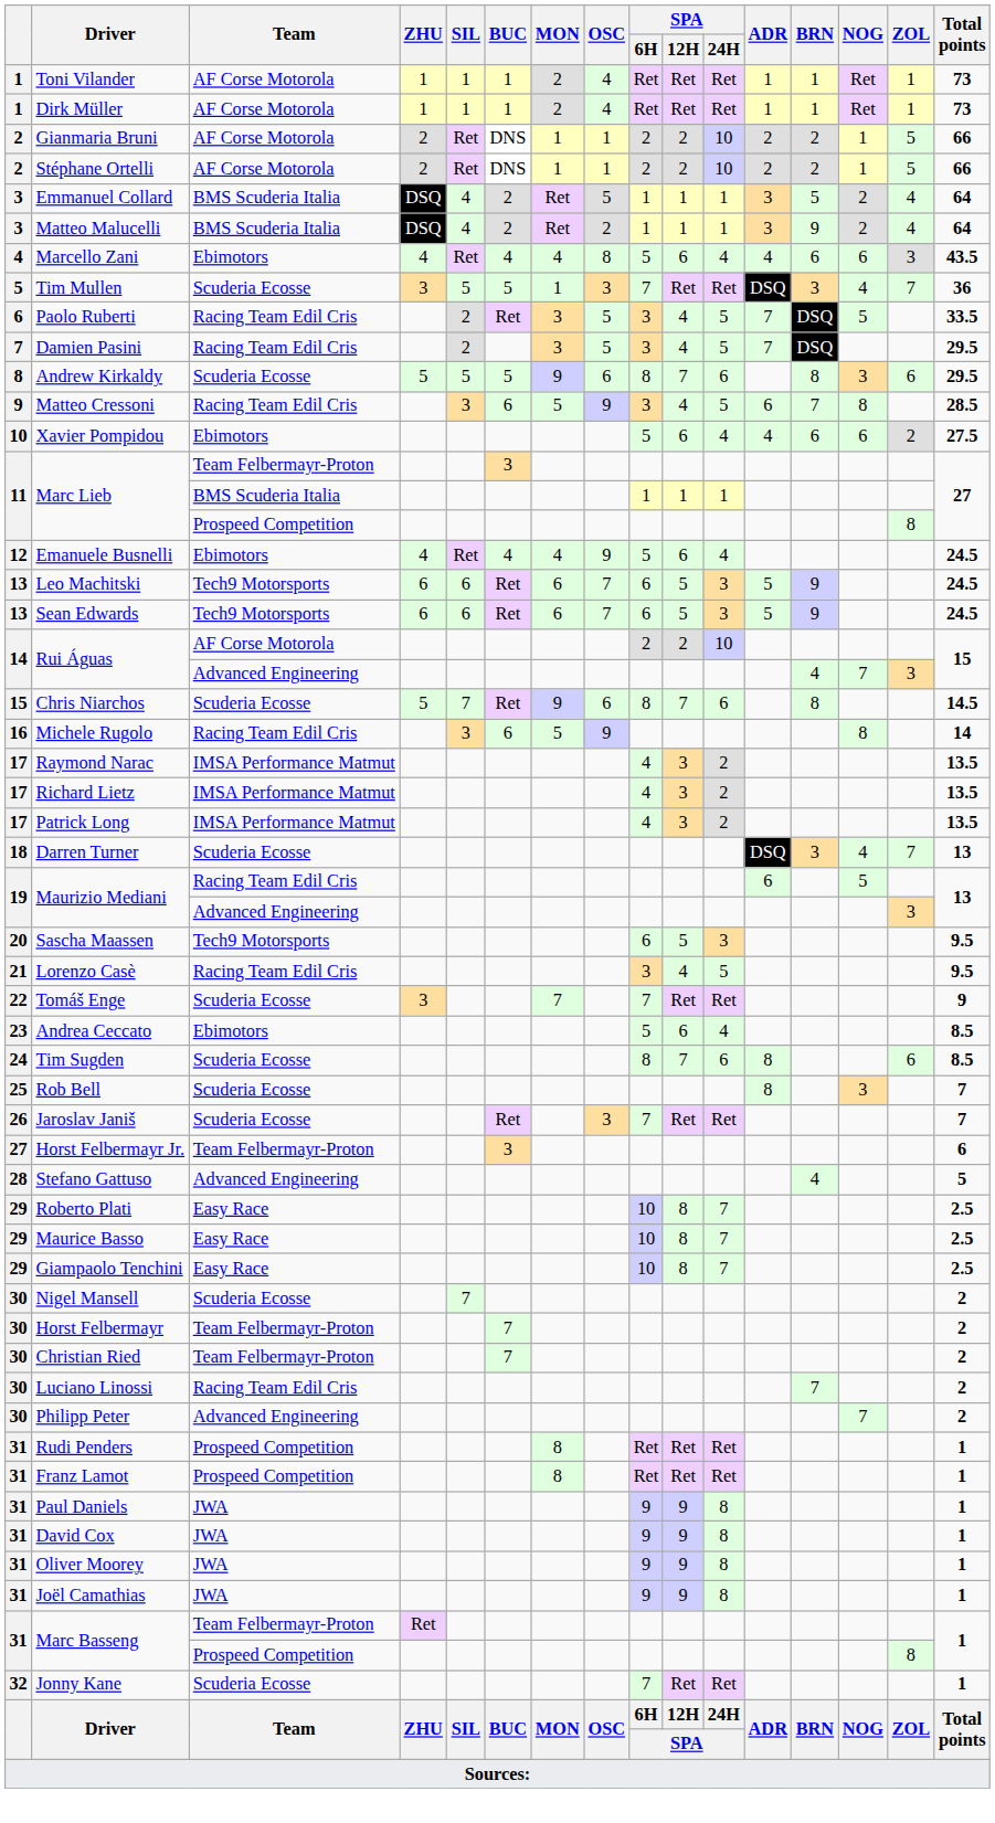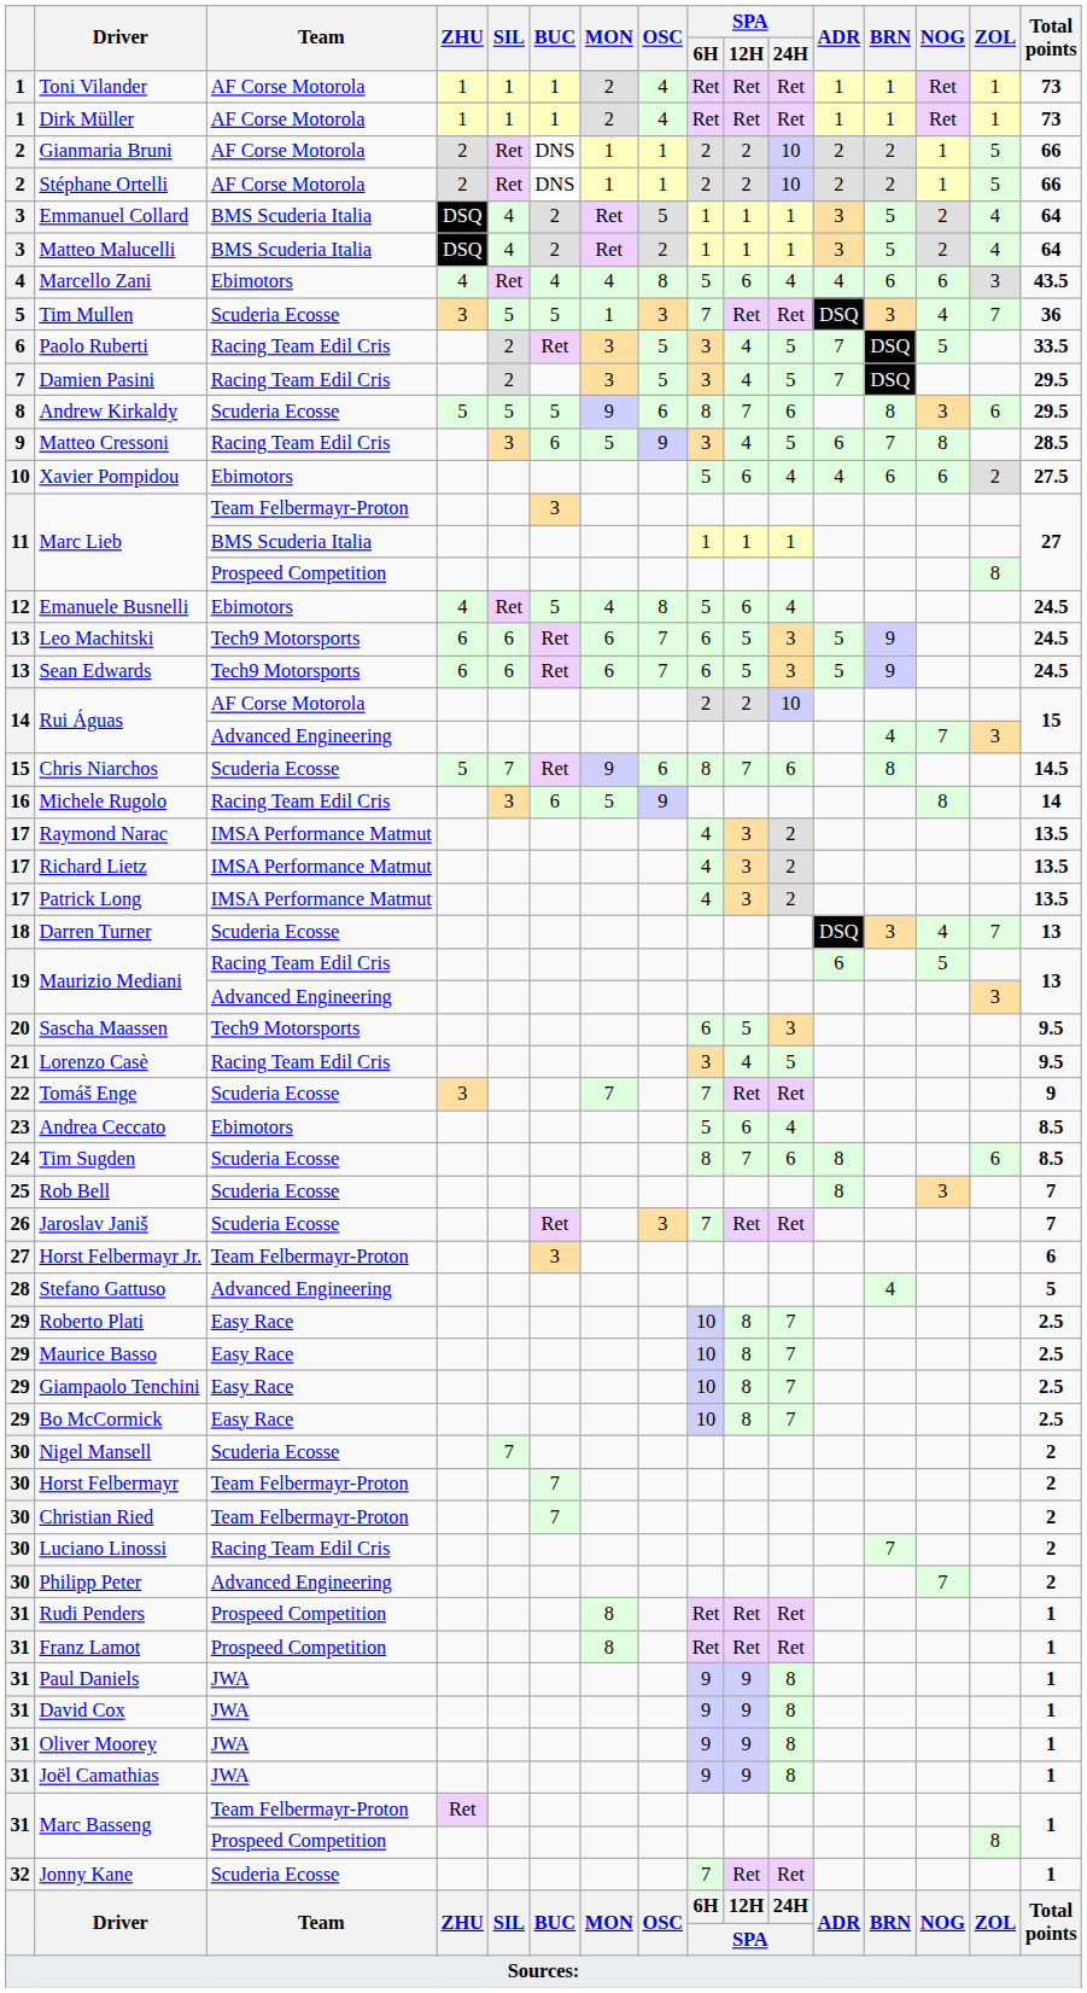Matteo Malucelli | BRN: 9 -> 5
Emanuele Busnelli | BUC: 4 -> 5
Emanuele Busnelli | OSC: 9 -> 8
+ row: 29 | Bo McCormick | Easy Race | 10 | 8 | 7 | 2.5
